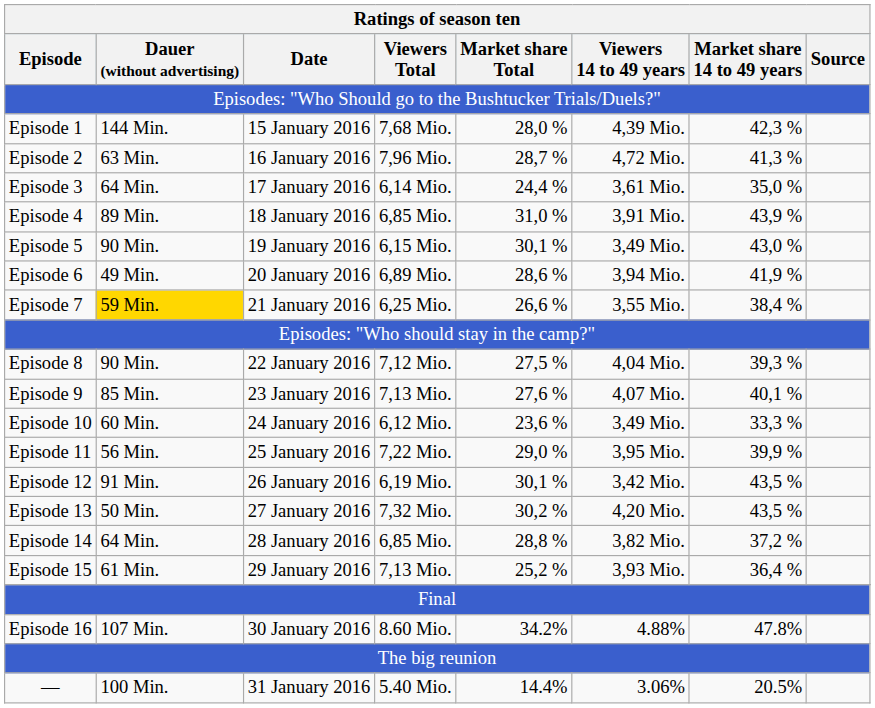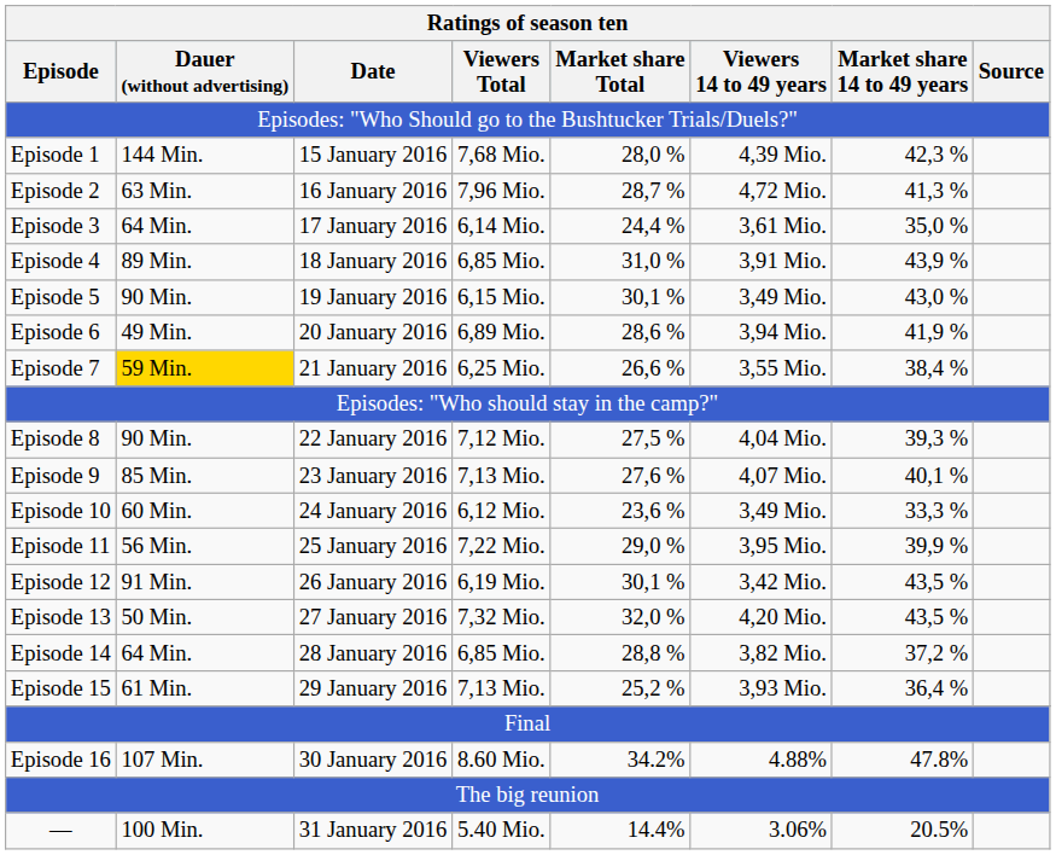Episode 13 | Market share Total: 30,2 % -> 32,0 %
